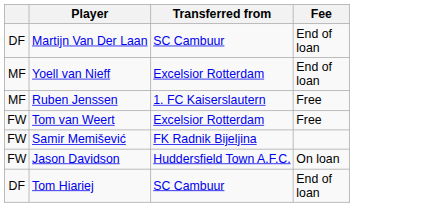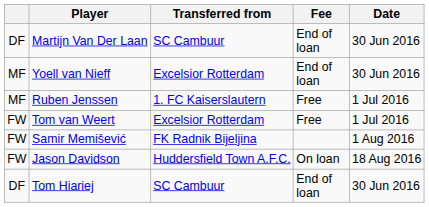+ column: Date | 30 Jun 2016 | 30 Jun 2016 | 1 Jul 2016 | 1 Jul 2016 | 1 Aug 2016 | 18 Aug 2016 | 30 Jun 2016
